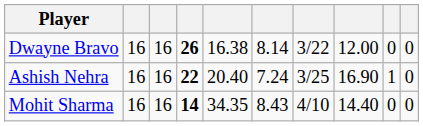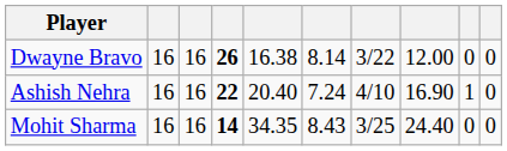Ashish Nehra | column 7: 3/25 -> 4/10
Mohit Sharma | column 7: 4/10 -> 3/25
Mohit Sharma | column 8: 14.40 -> 24.40
